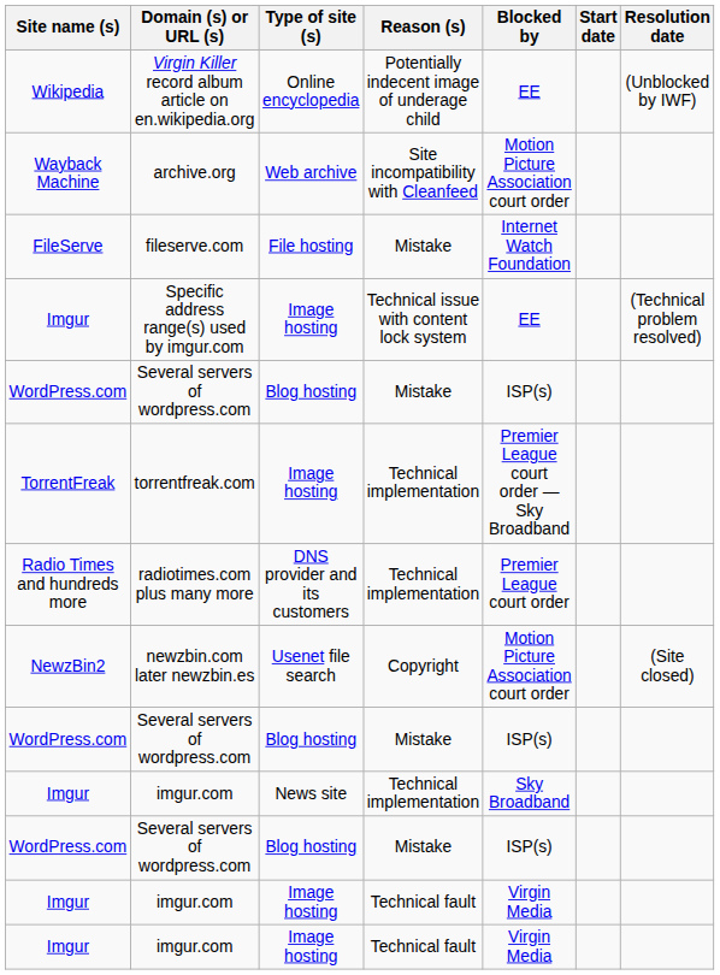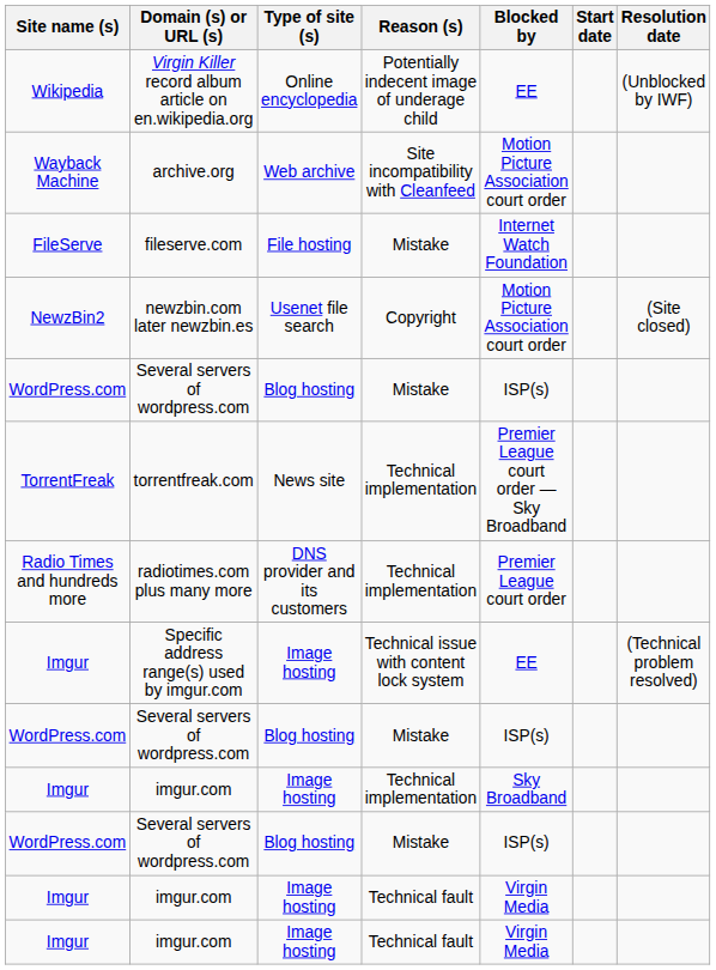rows swapped: newzbin.com later newzbin.es <-> Specific address range(s) used by imgur.com
torrentfreak.com | Type of site (s): Image hosting -> News site
imgur.com / Technical implementation | Type of site (s): News site -> Image hosting
